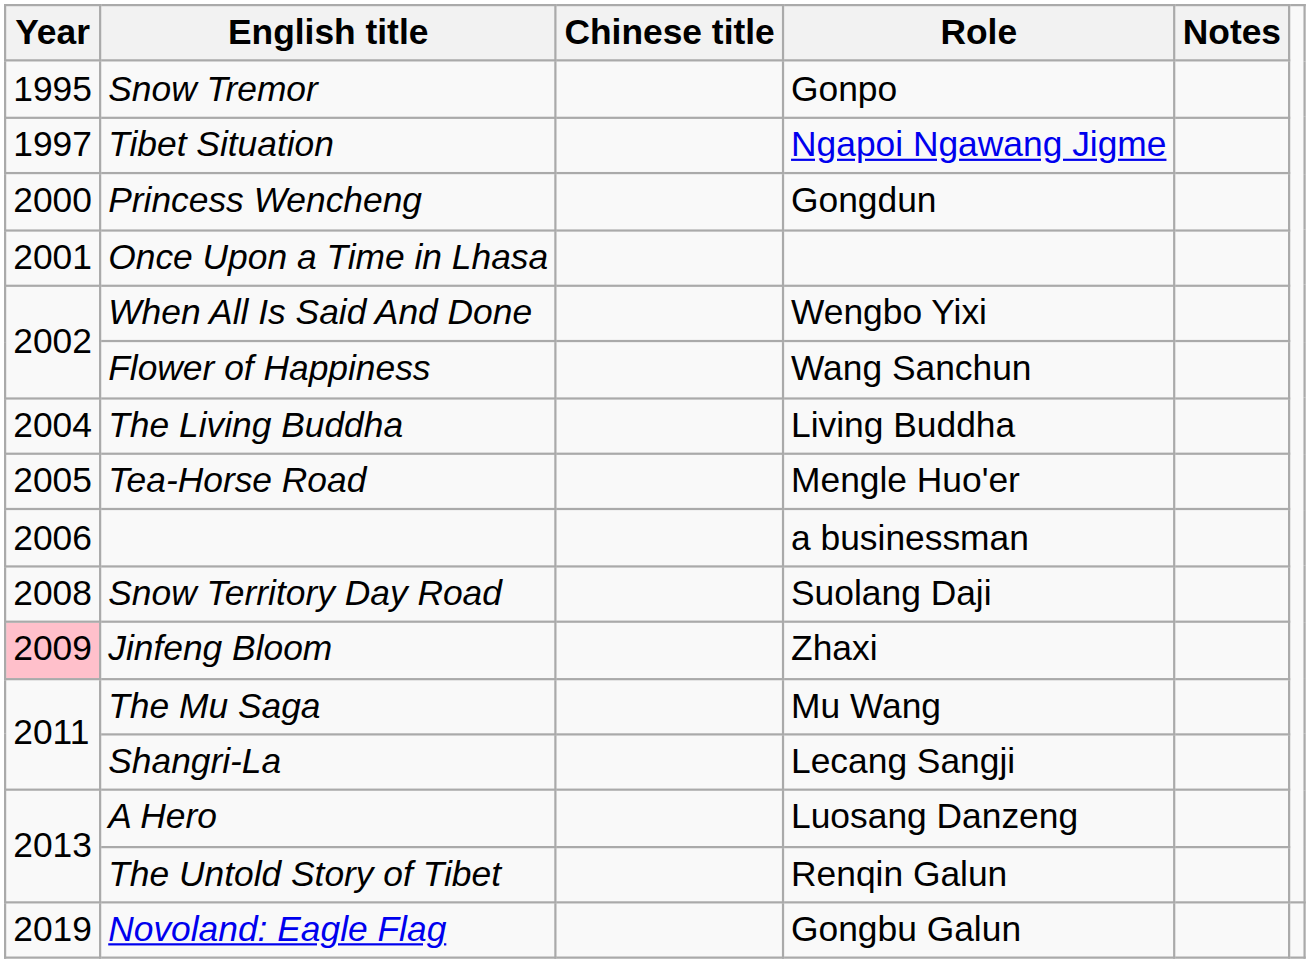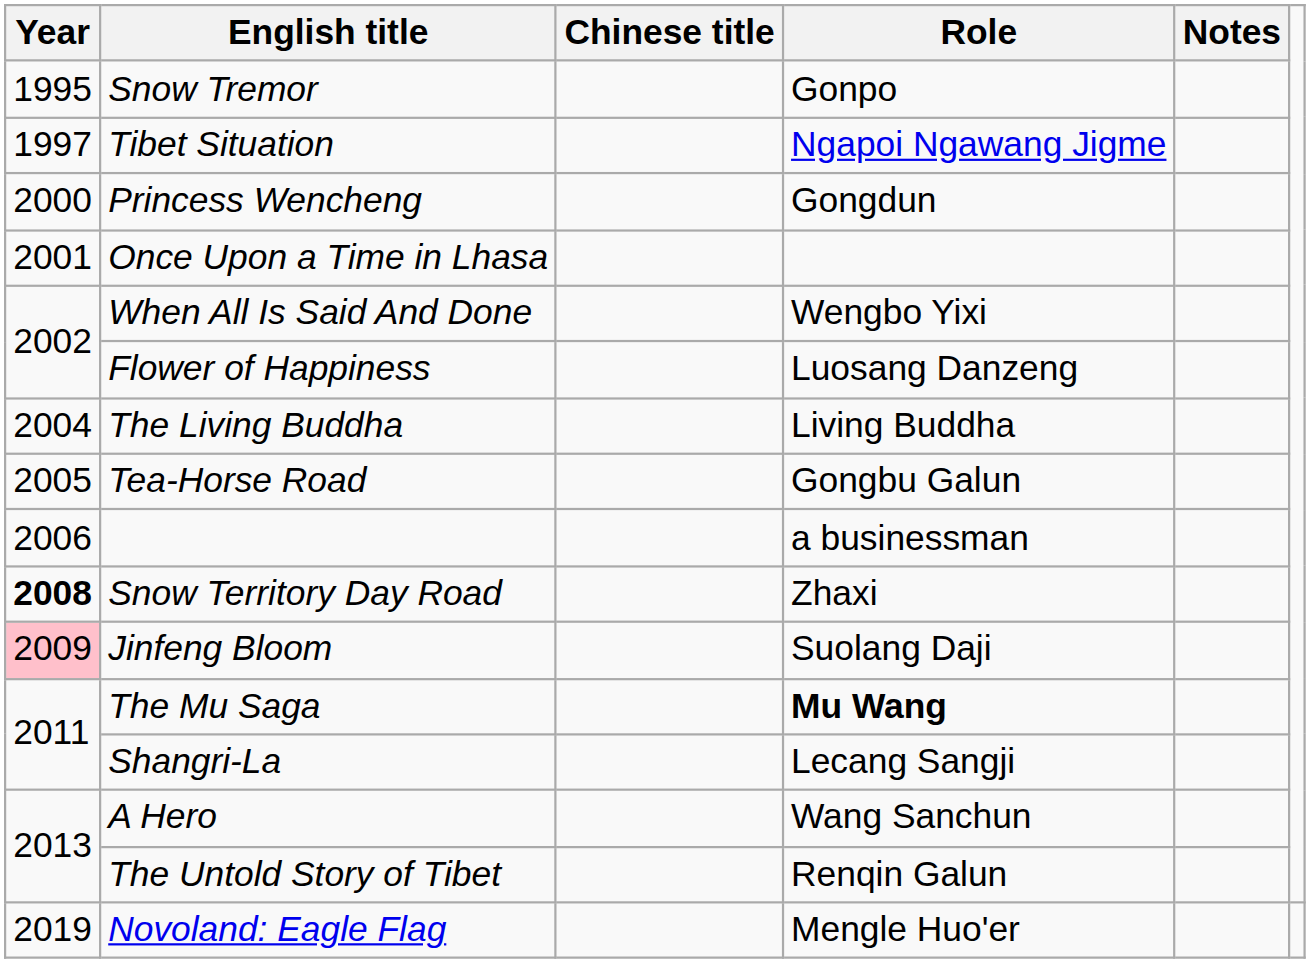Flower of Happiness | Role: Wang Sanchun -> Luosang Danzeng
Tea-Horse Road | Role: Mengle Huo'er -> Gongbu Galun
Snow Territory Day Road | Year: normal -> bold
Snow Territory Day Road | Role: Suolang Daji -> Zhaxi
Jinfeng Bloom | Role: Zhaxi -> Suolang Daji
The Mu Saga | Role: normal -> bold
A Hero | Role: Luosang Danzeng -> Wang Sanchun
Novoland: Eagle Flag | Role: Gongbu Galun -> Mengle Huo'er
